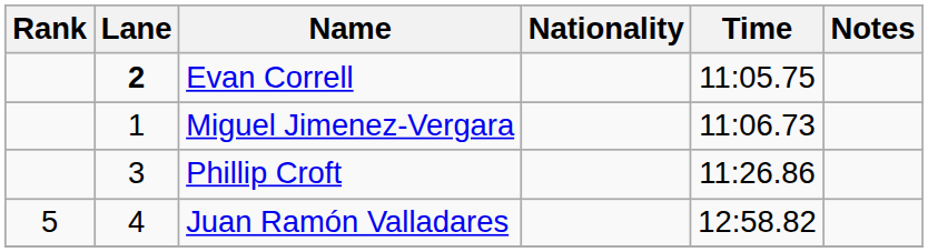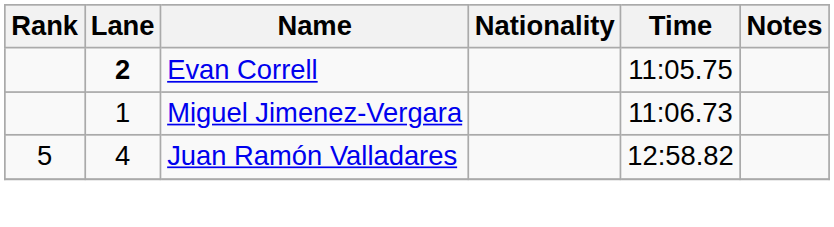- row: 3 | Phillip Croft | 11:26.86
